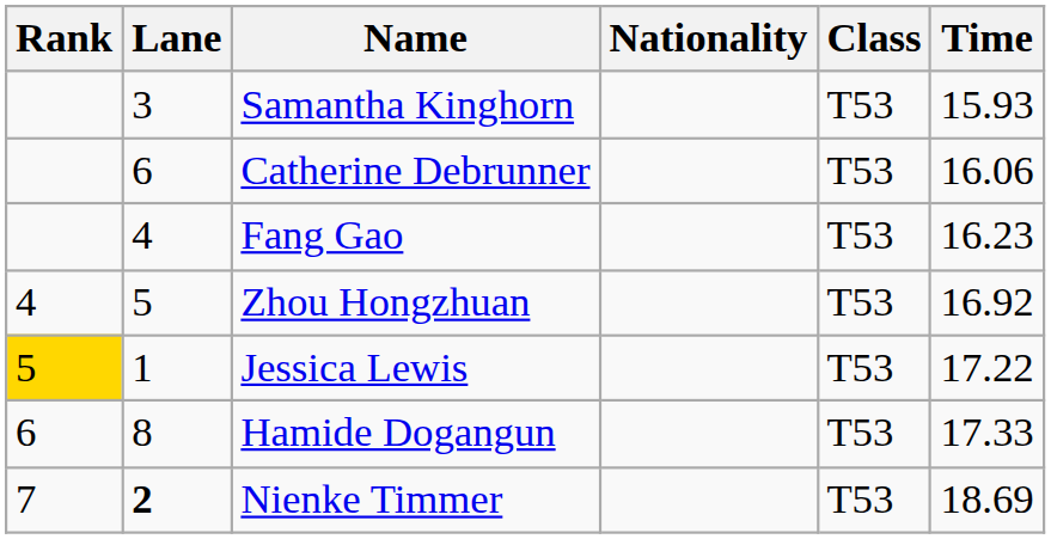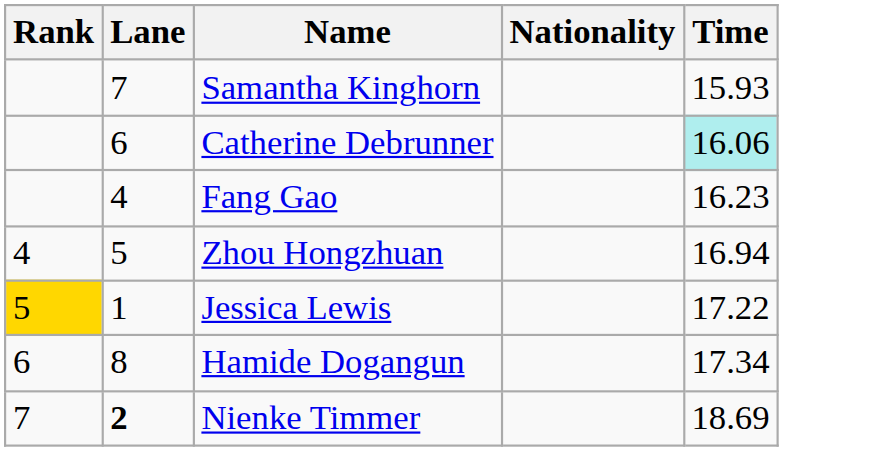- column: Class | T53 | T53 | T53 | T53 | T53 | T53 | T53
Samantha Kinghorn | Lane: 3 -> 7
Catherine Debrunner | Time: no background -> paleturquoise background
Zhou Hongzhuan | Time: 16.92 -> 16.94
Hamide Dogangun | Time: 17.33 -> 17.34
